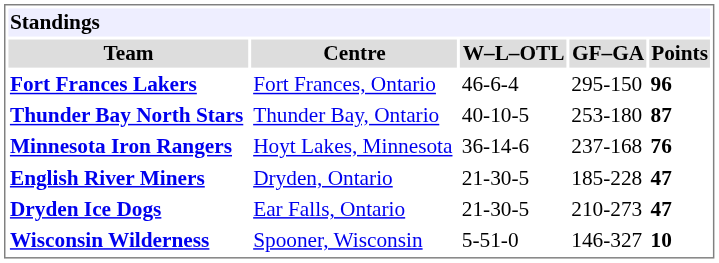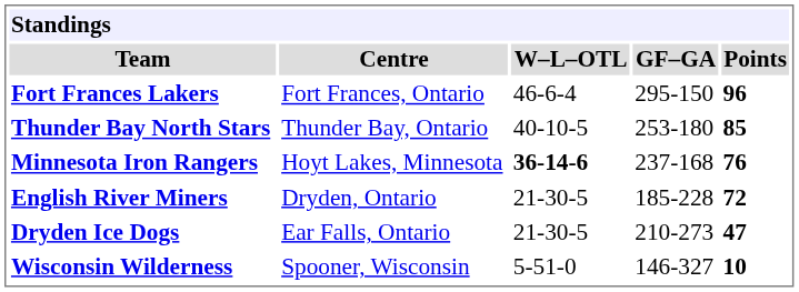Thunder Bay North Stars | Points: 87 -> 85
Minnesota Iron Rangers | W–L–OTL: normal -> bold
English River Miners | Points: 47 -> 72
